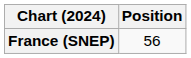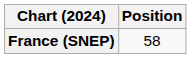France (SNEP) | Position: 56 -> 58
